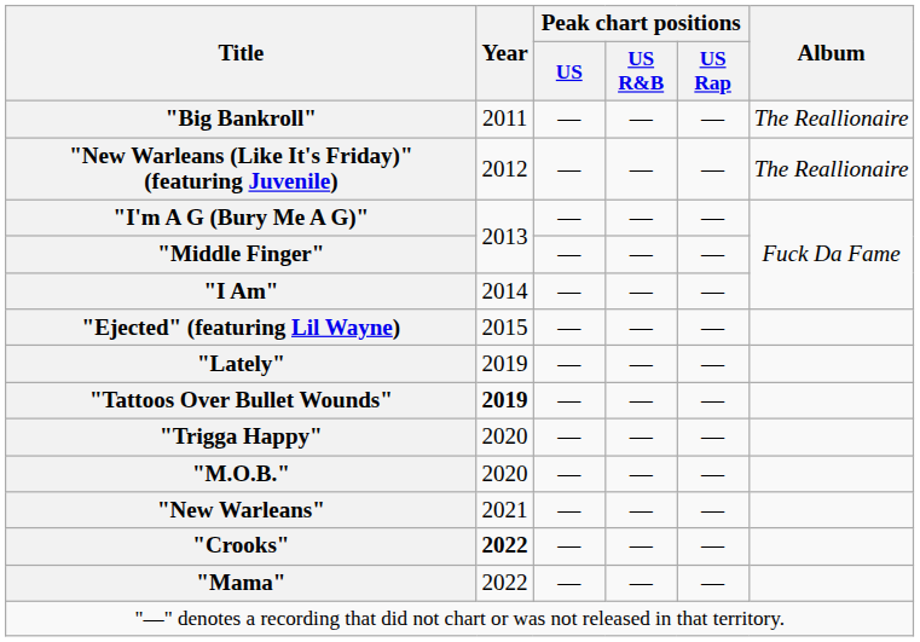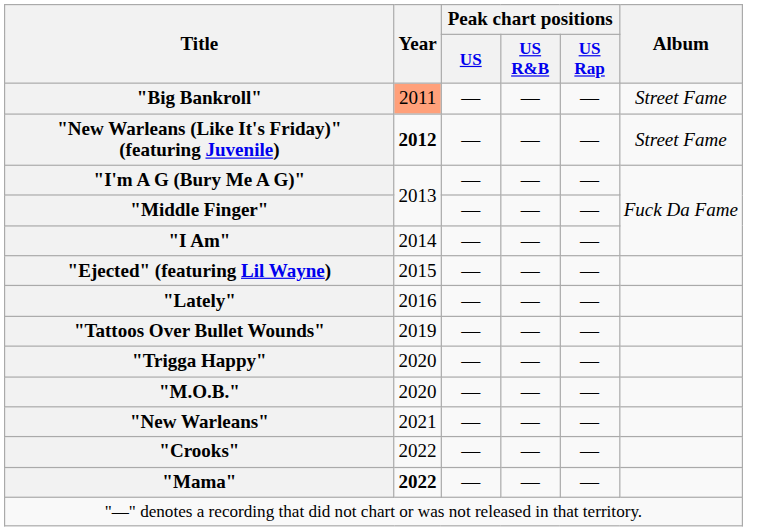"Big Bankroll" | Year: no background -> lightsalmon background
"Big Bankroll" | Album: The Reallionaire -> Street Fame
"New Warleans (Like It's Friday)" (featuring Juvenile) | Year: normal -> bold
"New Warleans (Like It's Friday)" (featuring Juvenile) | Album: The Reallionaire -> Street Fame
"Lately" | Year: 2019 -> 2016
"Tattoos Over Bullet Wounds" | Year: bold -> normal
"Crooks" | Year: bold -> normal
"Mama" | Year: normal -> bold
